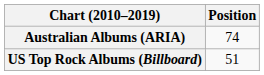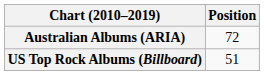Australian Albums (ARIA) | Position: 74 -> 72
